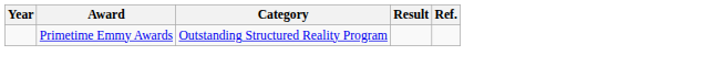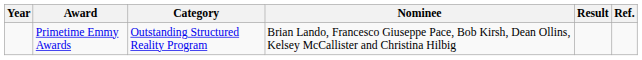+ column: Nominee | Brian Lando, Francesco Giuseppe Pace, Bob Kirsh, Dean Ollins, Kelsey McCallister and Christina Hilbig
